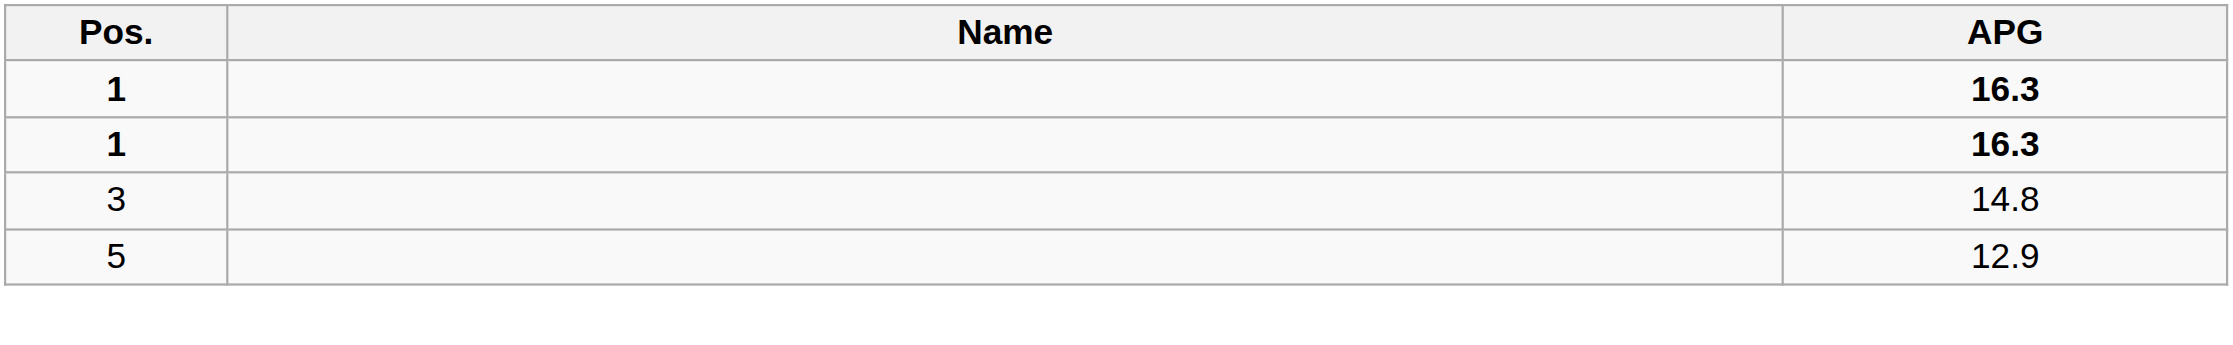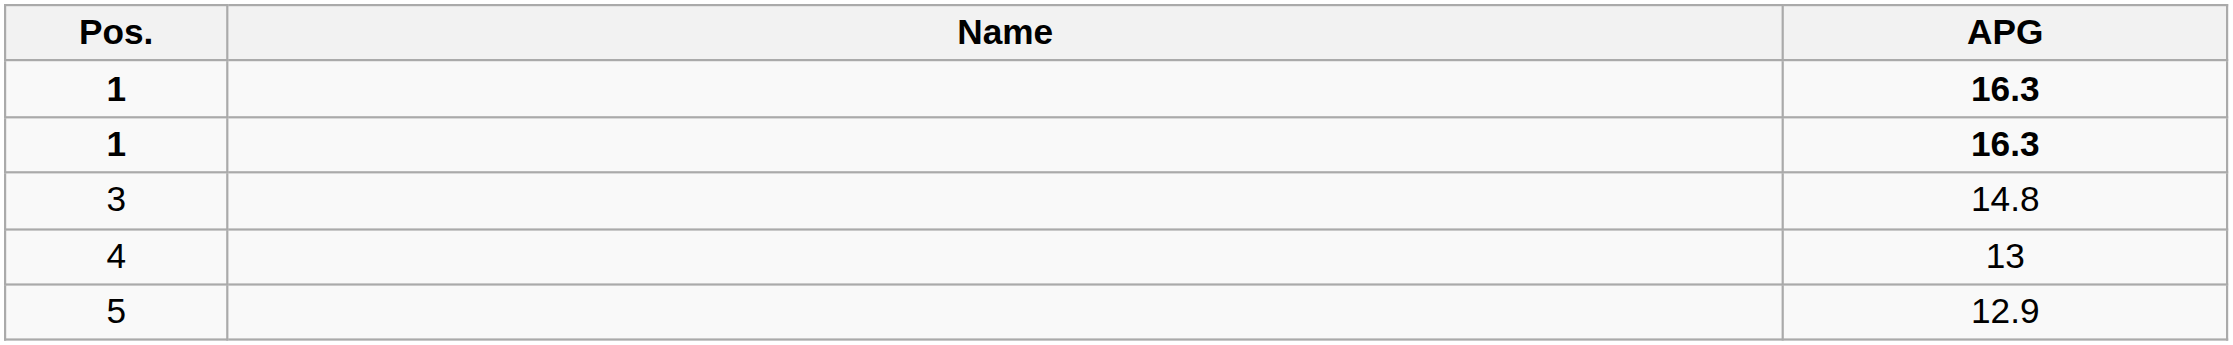+ row: 4 | 13
